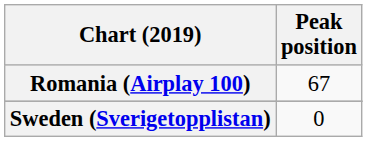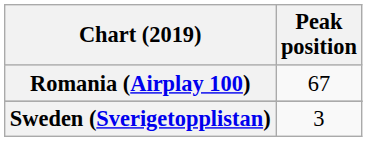Sweden (Sverigetopplistan) | Peak position: 0 -> 3
